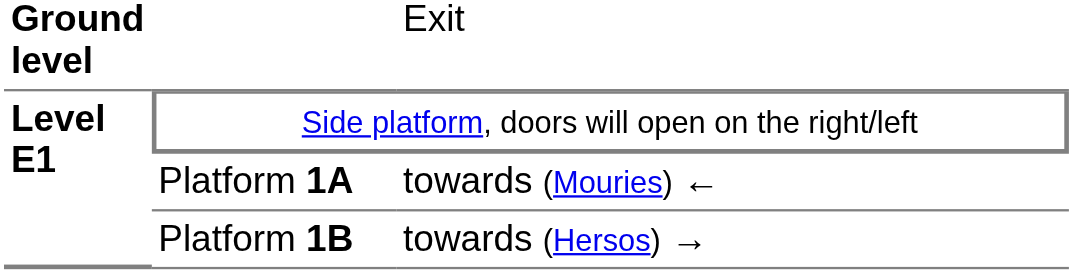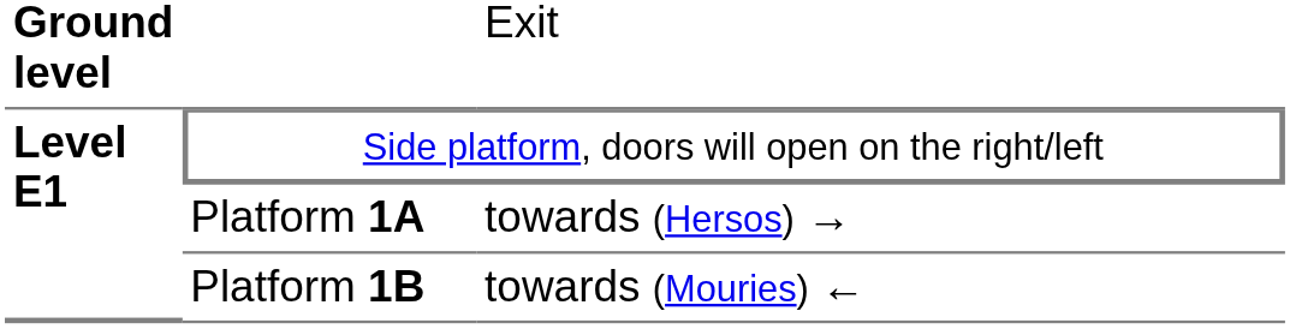Platform 1A | column 3: towards (Mouries) ← -> towards (Hersos) →
Platform 1B | column 3: towards (Hersos) → -> towards (Mouries) ←
